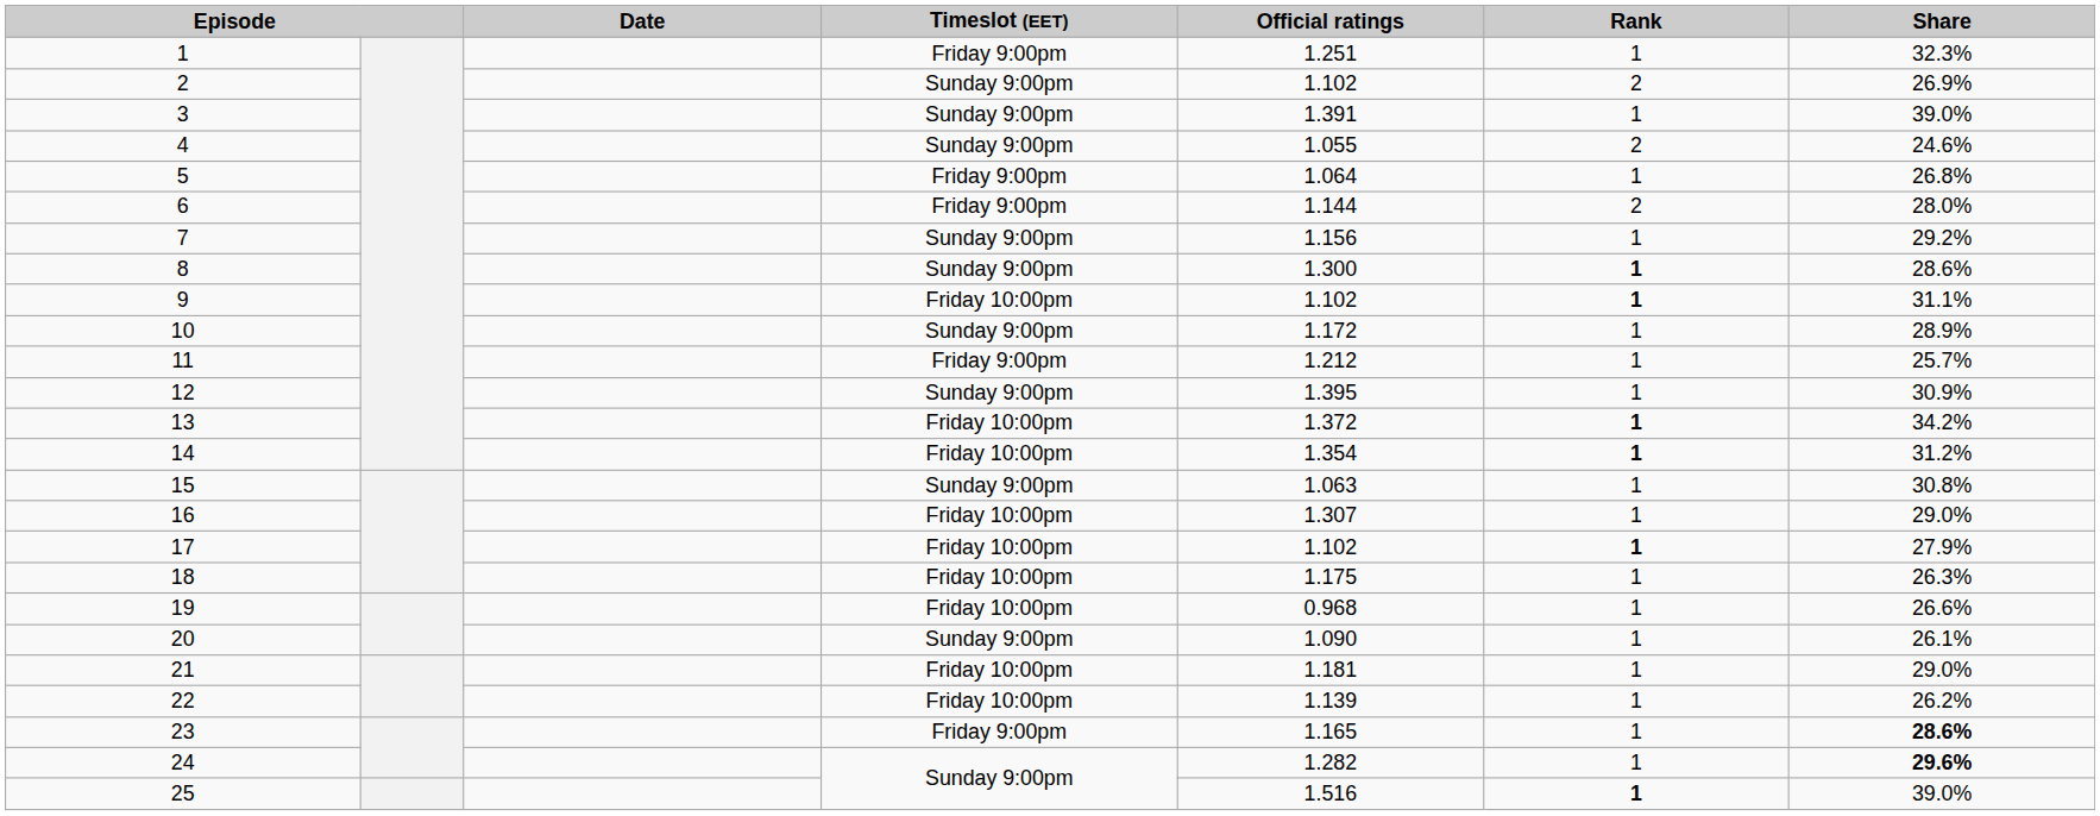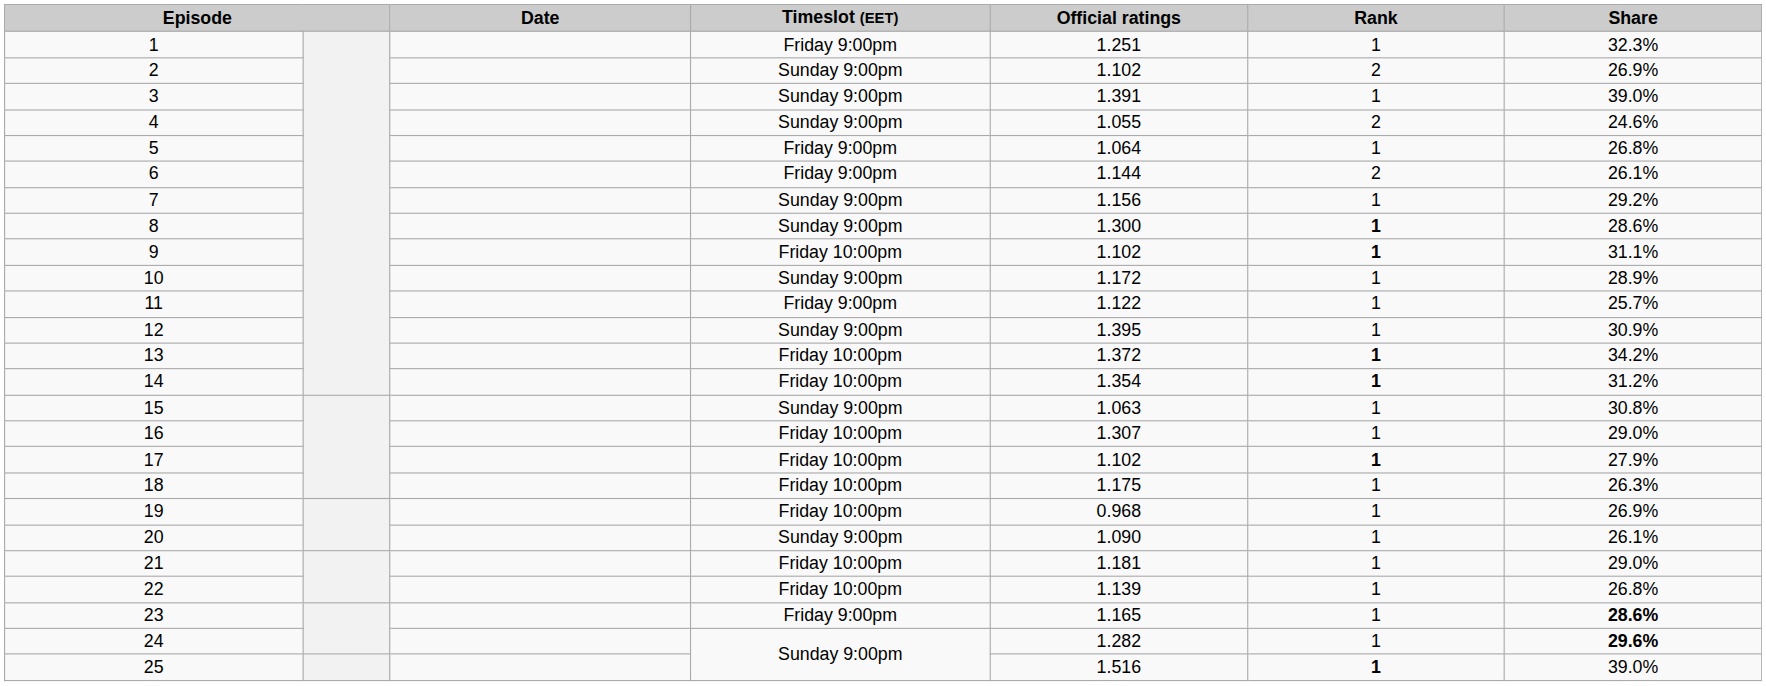6 | Share: 28.0% -> 26.1%
11 | Official ratings: 1.212 -> 1.122
19 | Share: 26.6% -> 26.9%
22 | Share: 26.2% -> 26.8%
